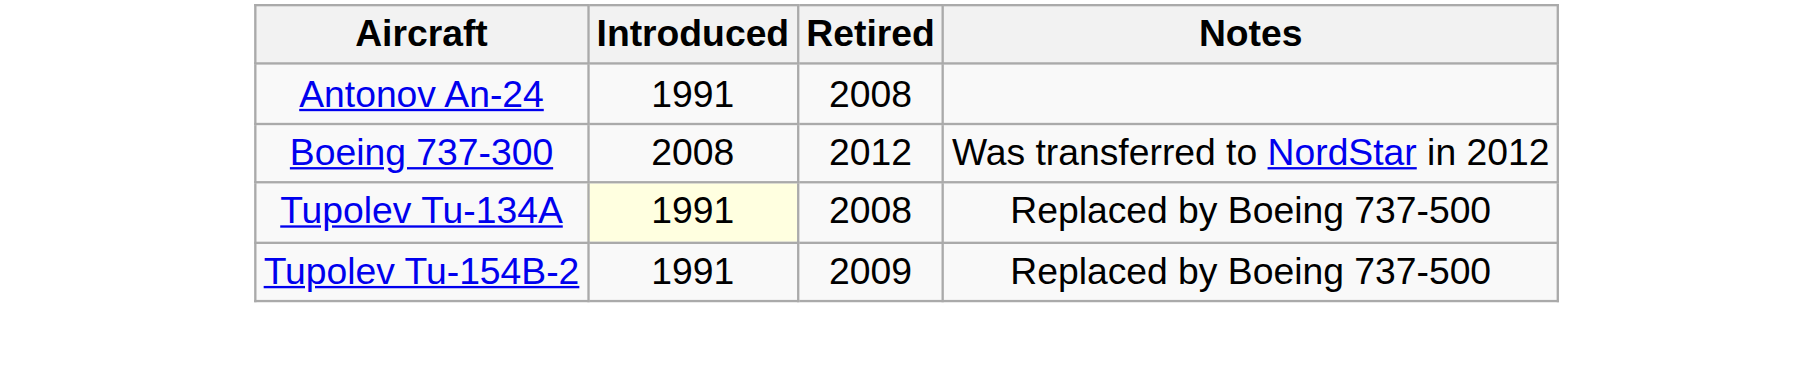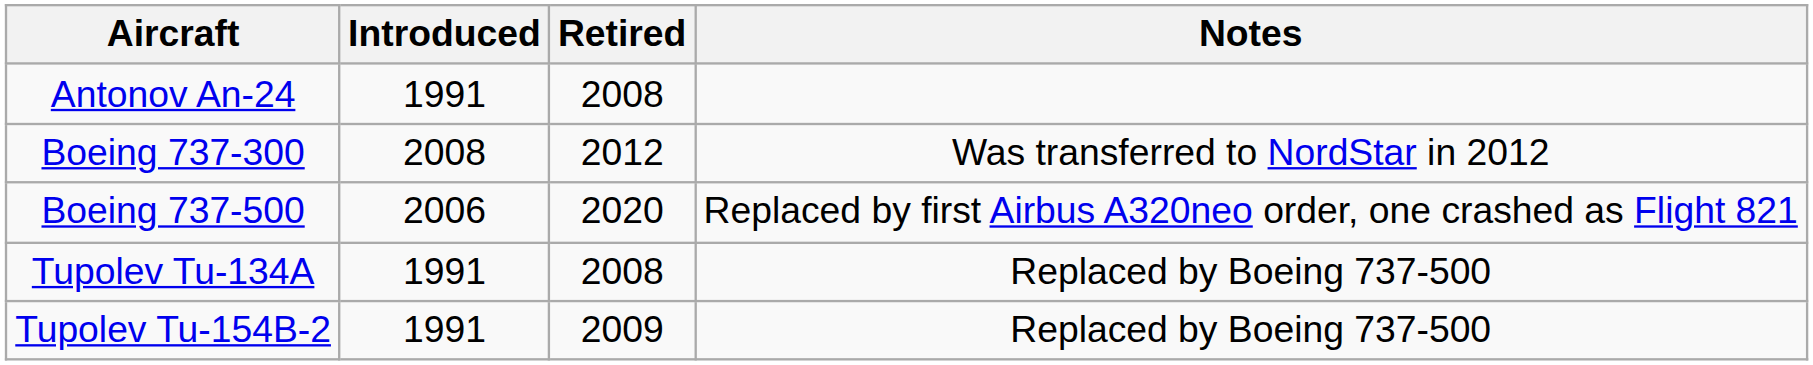+ row: Boeing 737-500 | 2006 | 2020 | Replaced by first Airbus A320neo order, one crashed as Flight 821
Tupolev Tu-134A | Introduced: lightyellow background -> no background
